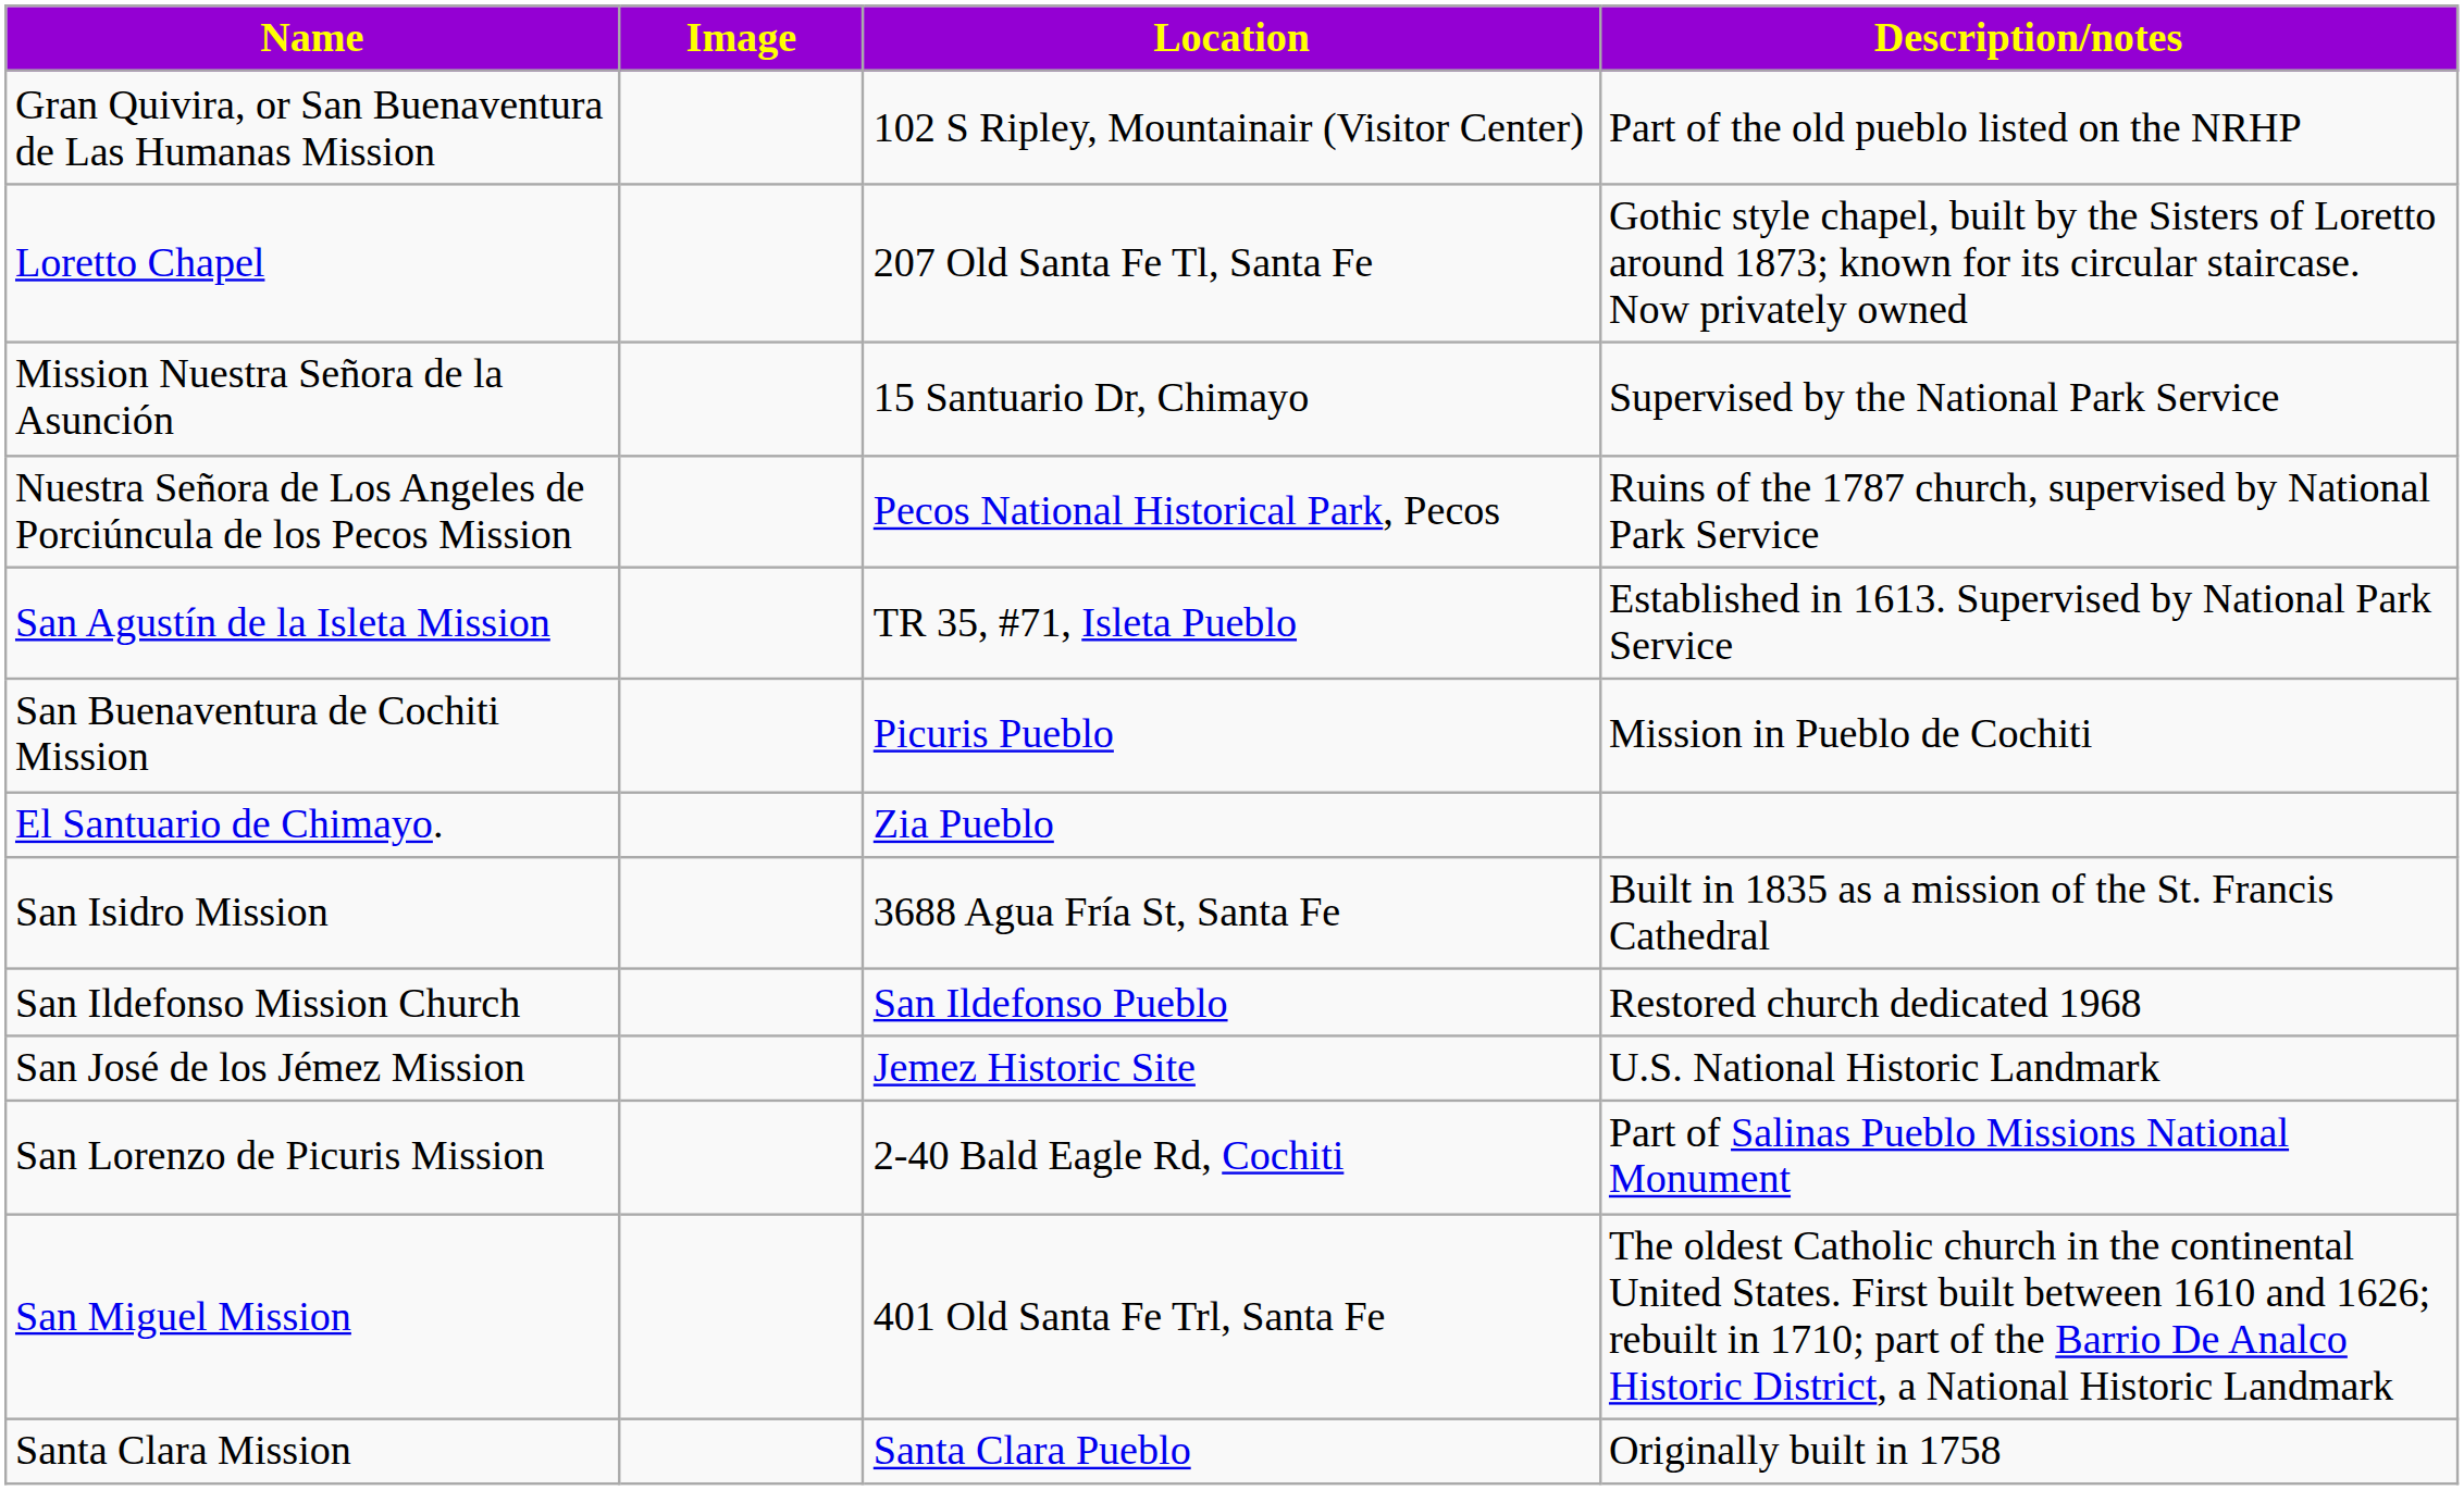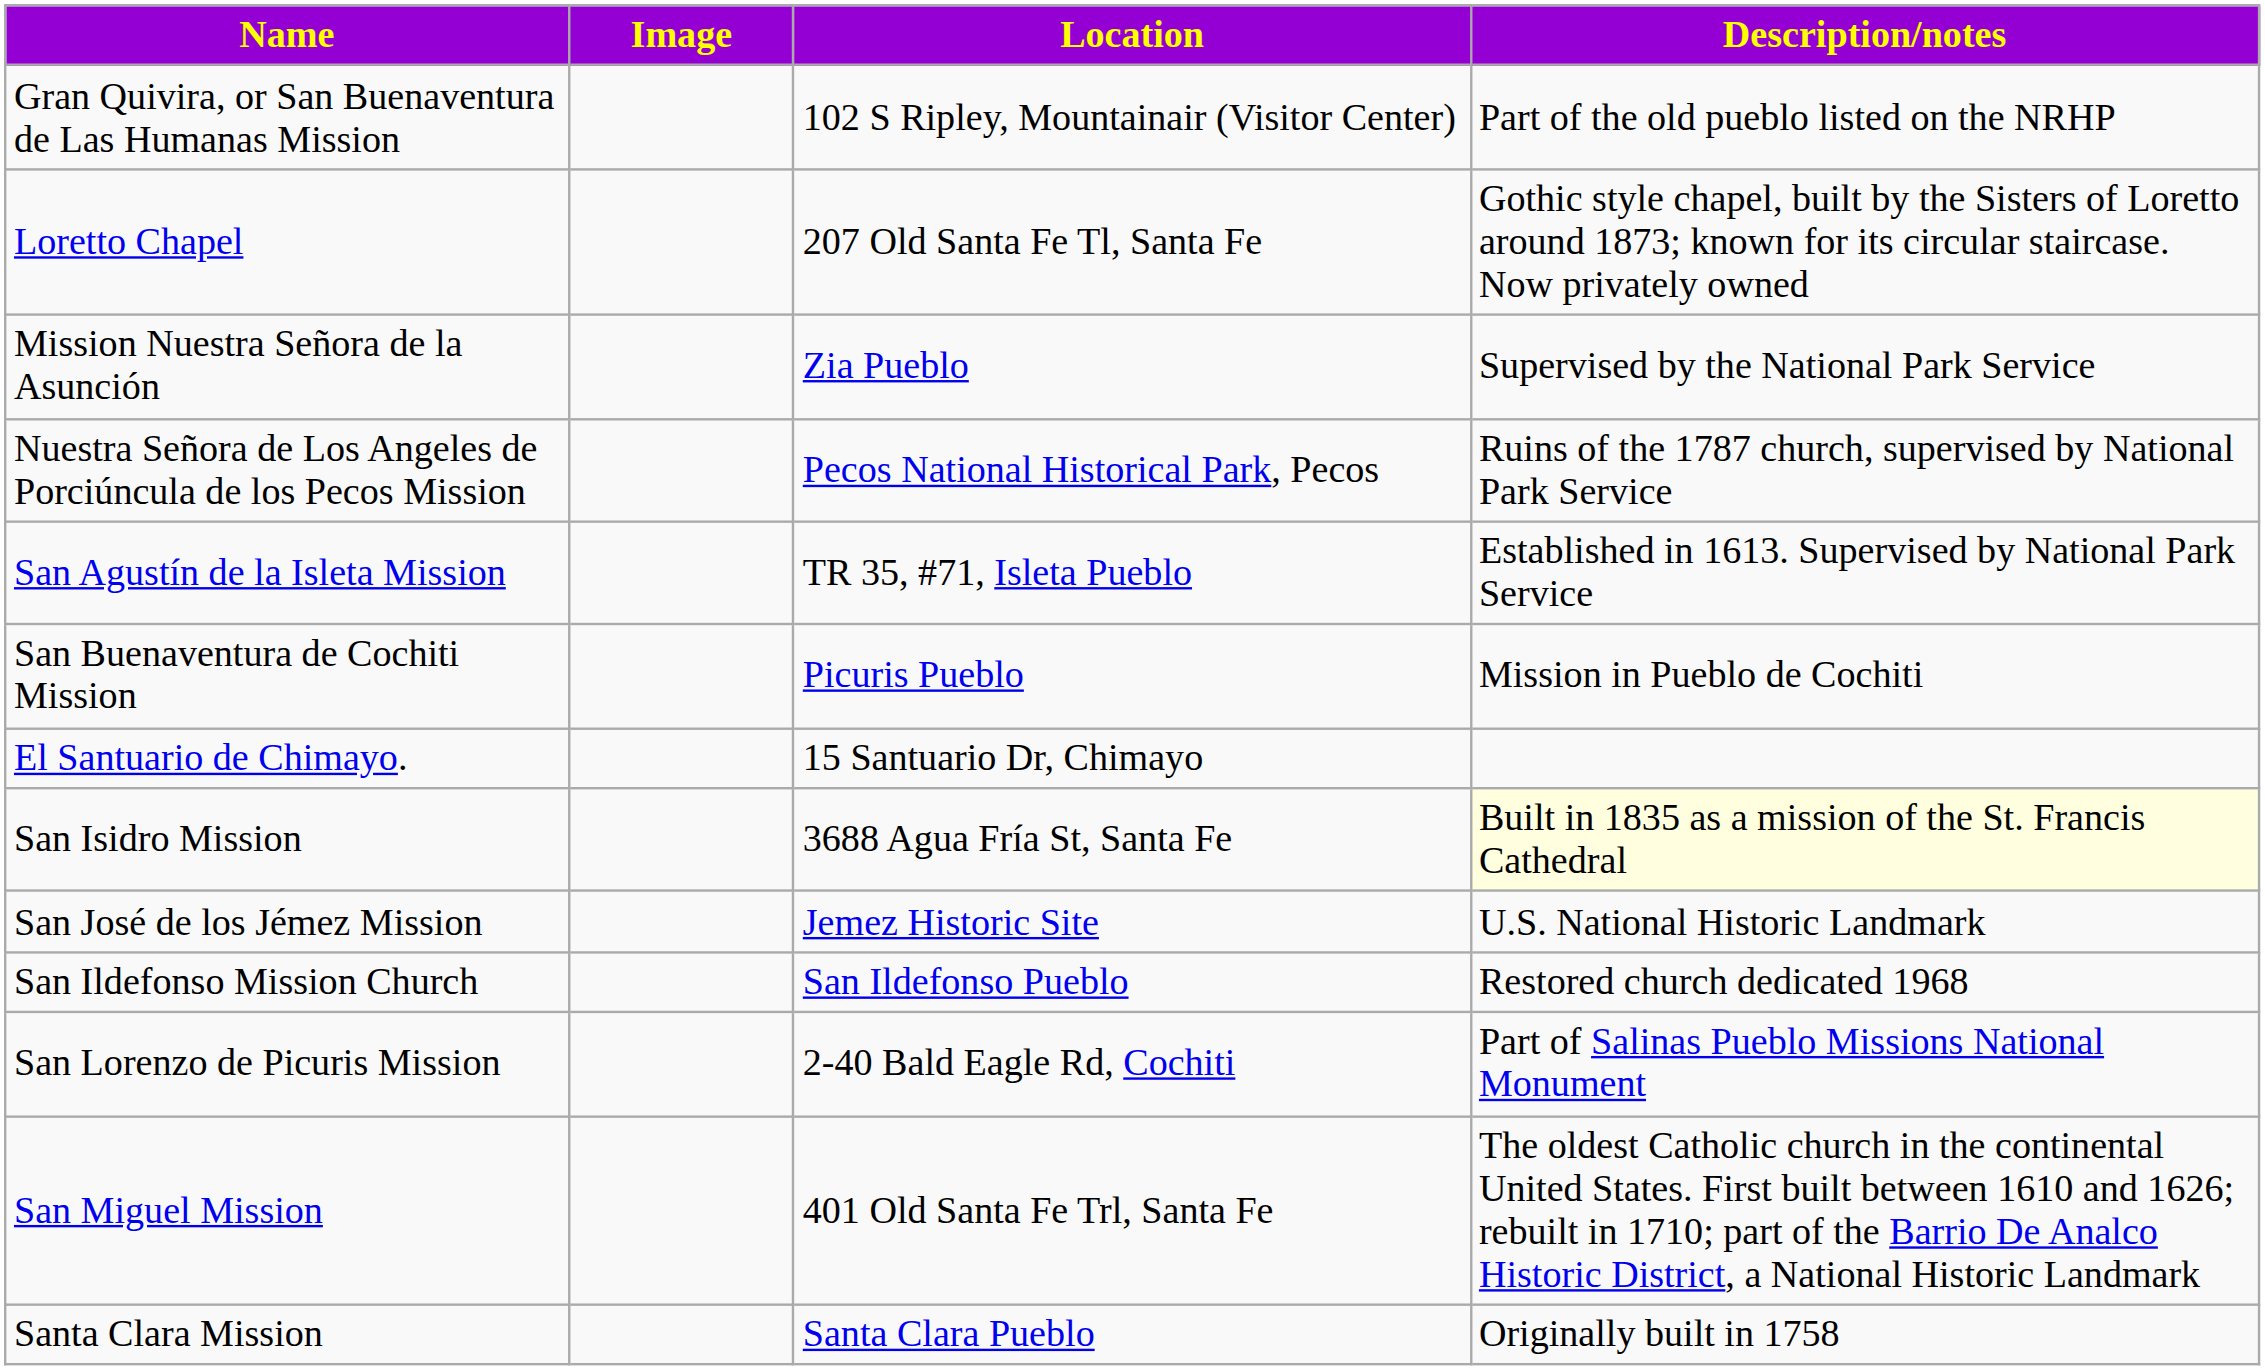Mission Nuestra Señora de la Asunción | Location: 15 Santuario Dr, Chimayo -> Zia Pueblo
El Santuario de Chimayo. | Location: Zia Pueblo -> 15 Santuario Dr, Chimayo
San Isidro Mission | Description/notes: no background -> lightyellow background
rows swapped: San Ildefonso Mission Church <-> San José de los Jémez Mission
